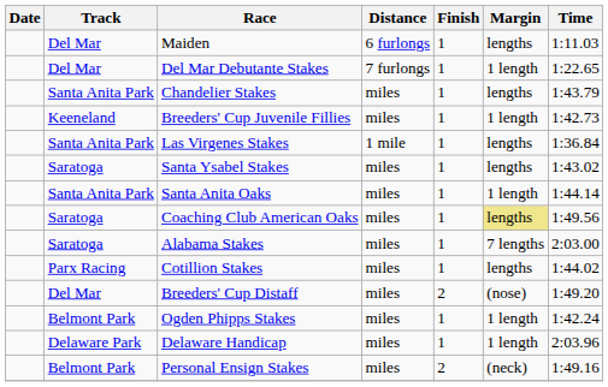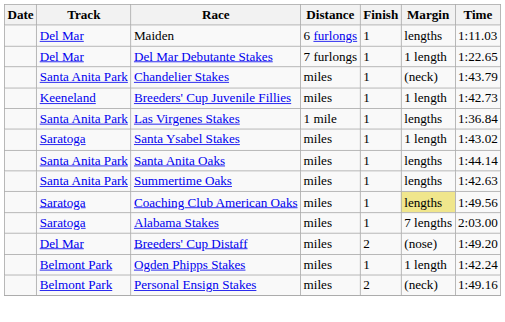Chandelier Stakes | Margin: lengths -> (neck)
Santa Ysabel Stakes | Margin: lengths -> 1 length
Santa Anita Oaks | Margin: 1 length -> lengths
+ row: Santa Anita Park | Summertime Oaks | miles | 1 | lengths | 1:42.63
- row: Parx Racing | Cotillion Stakes | miles | 1 | lengths | 1:44.02
- row: Delaware Park | Delaware Handicap | miles | 1 | 1 length | 2:03.96
